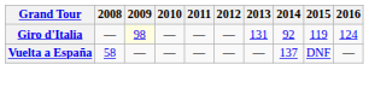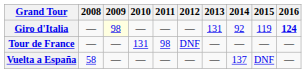Giro d'Italia | 2016: normal -> bold
+ row: Tour de France | — | — | 131 | 98 | DNF | — | — | — | —
